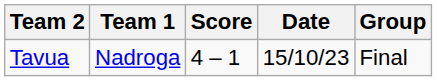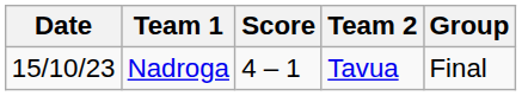columns swapped: Date <-> Team 2
